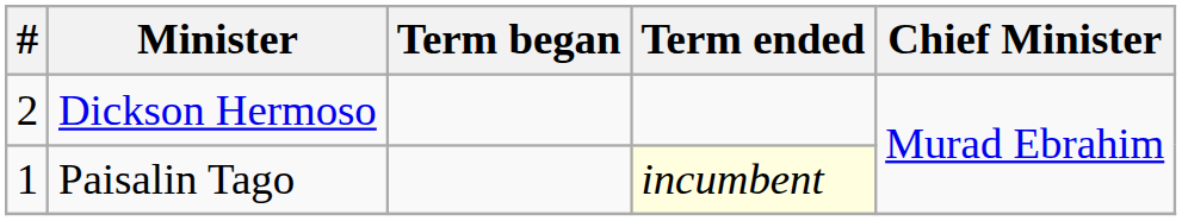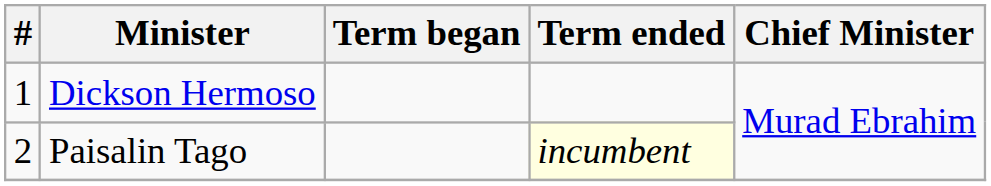Dickson Hermoso | #: 2 -> 1
Paisalin Tago | #: 1 -> 2
